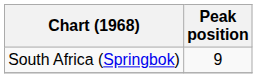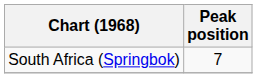South Africa (Springbok) | Peak position: 9 -> 7
